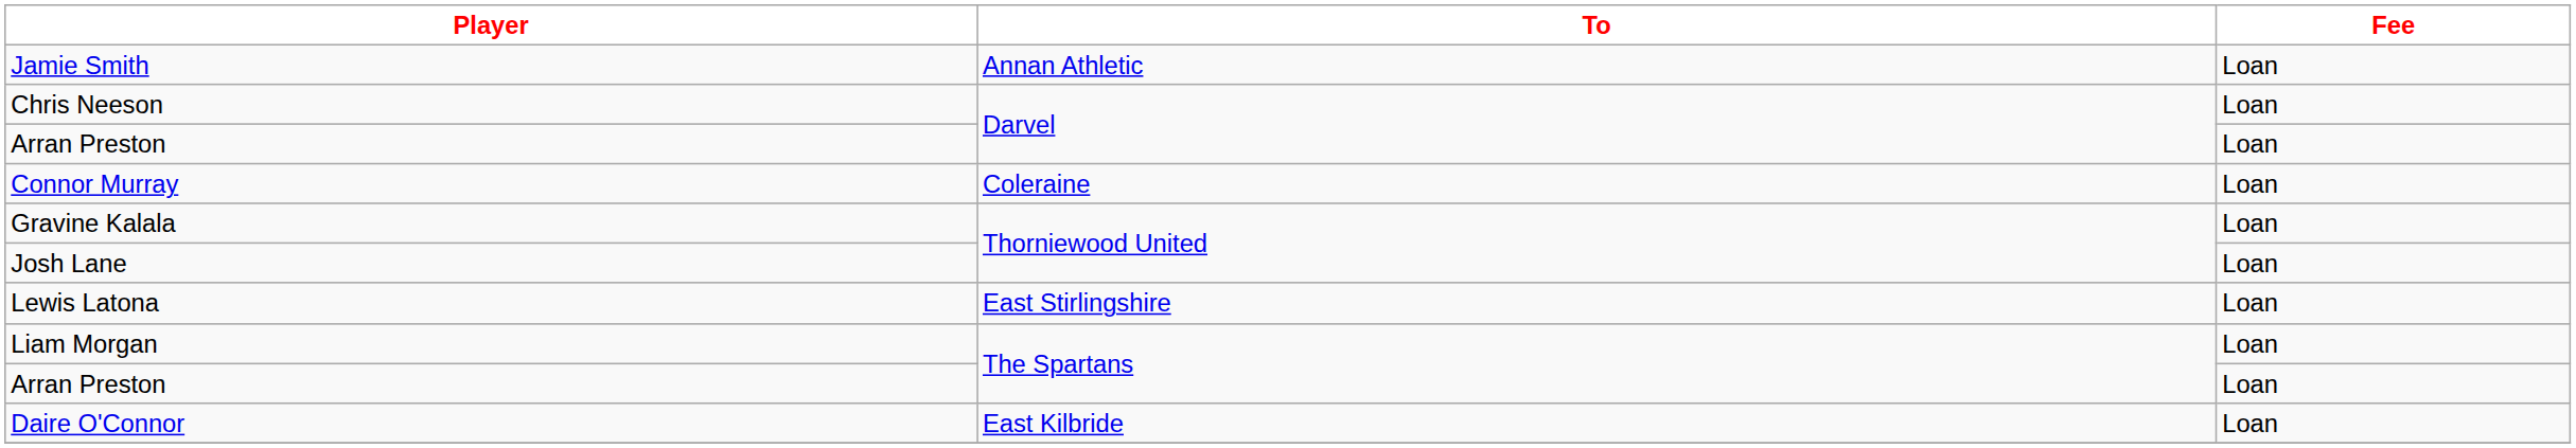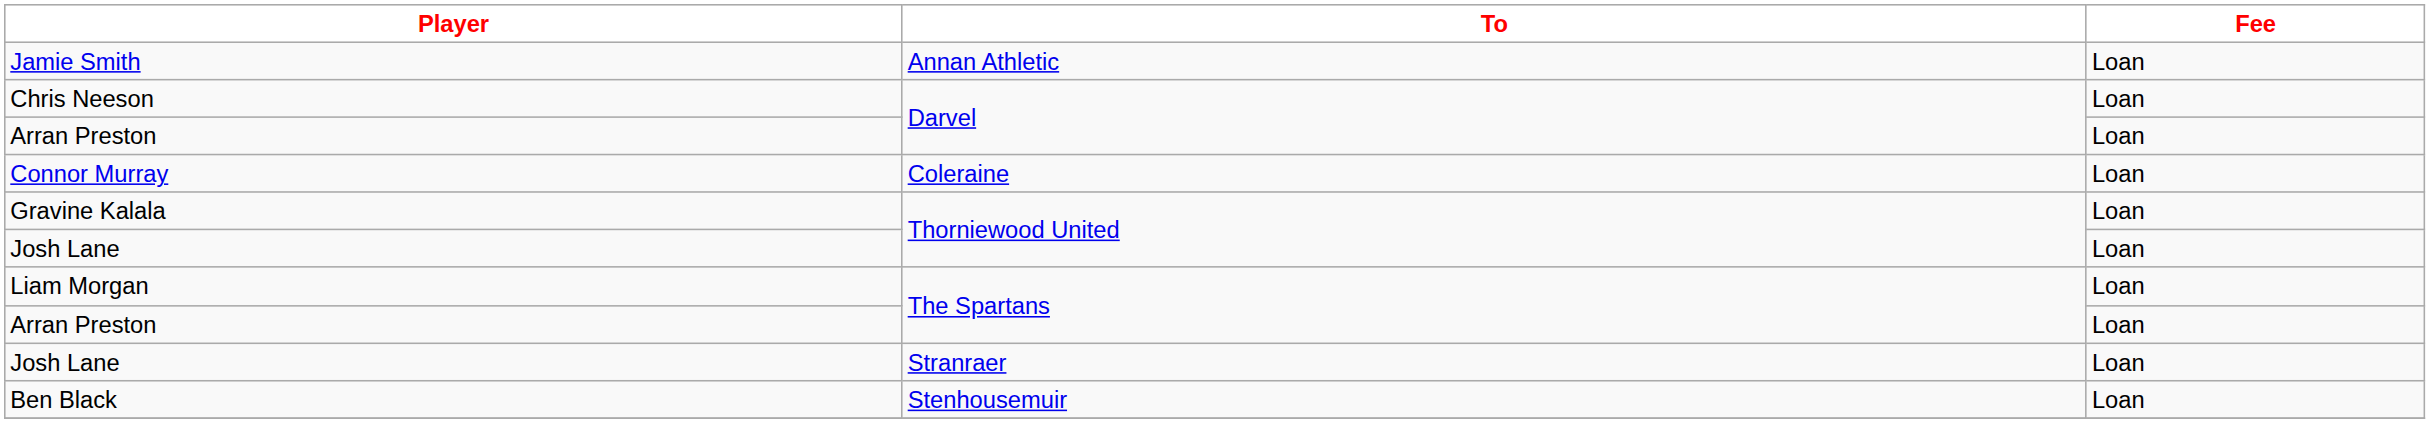- row: Lewis Latona | East Stirlingshire | Loan
+ row: Josh Lane | Stranraer | Loan
+ row: Ben Black | Stenhousemuir | Loan
- row: Daire O'Connor | East Kilbride | Loan
